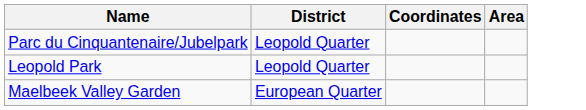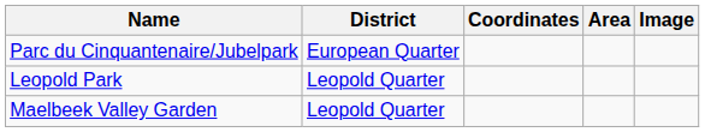+ column: Image
Parc du Cinquantenaire/Jubelpark | District: Leopold Quarter -> European Quarter
Maelbeek Valley Garden | District: European Quarter -> Leopold Quarter
